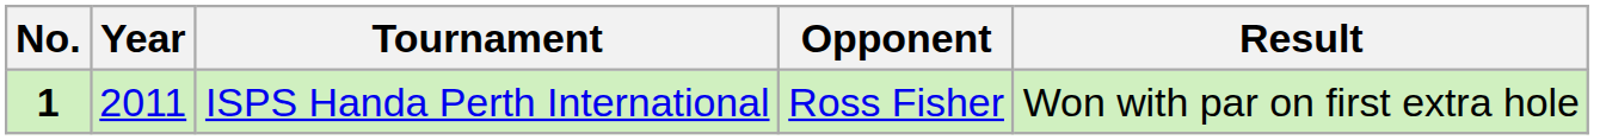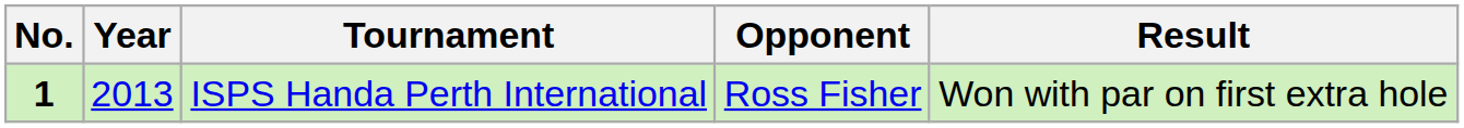ISPS Handa Perth International | Year: 2011 -> 2013
